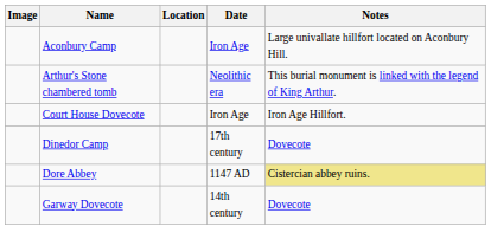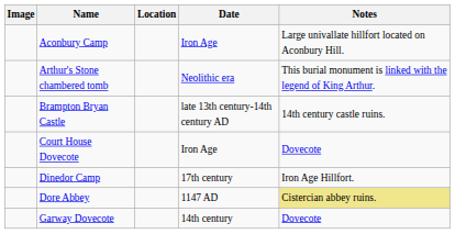+ row: Brampton Bryan Castle | late 13th century-14th century AD | 14th century castle ruins.
Court House Dovecote | Notes: Iron Age Hillfort. -> Dovecote
Dinedor Camp | Notes: Dovecote -> Iron Age Hillfort.
